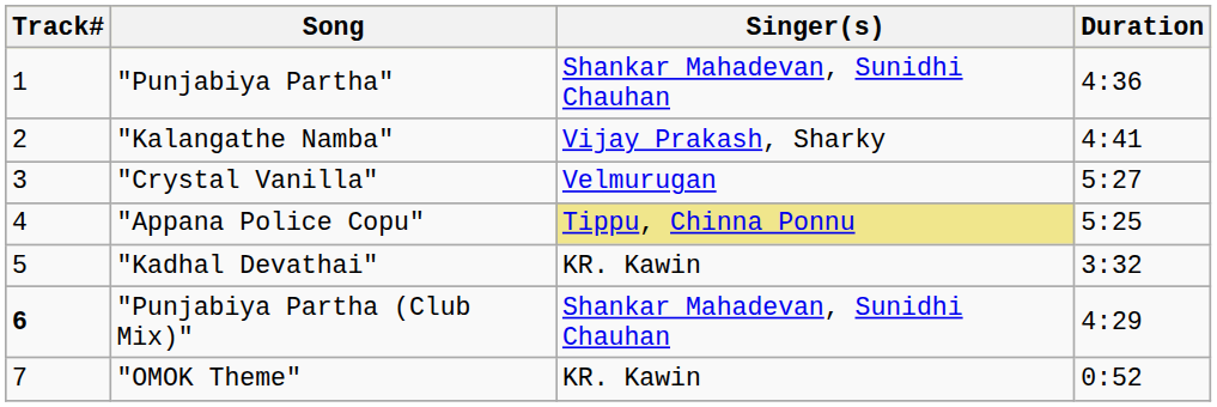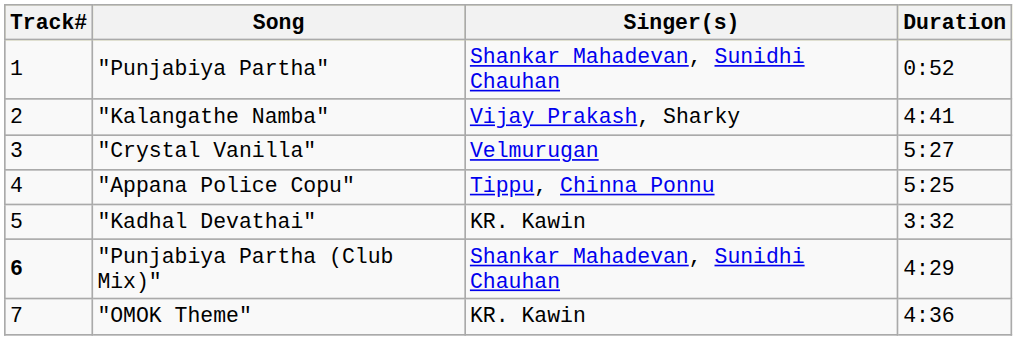"Punjabiya Partha" | Duration: 4:36 -> 0:52
"Appana Police Copu" | Singer(s): khaki background -> no background
"OMOK Theme" | Duration: 0:52 -> 4:36
